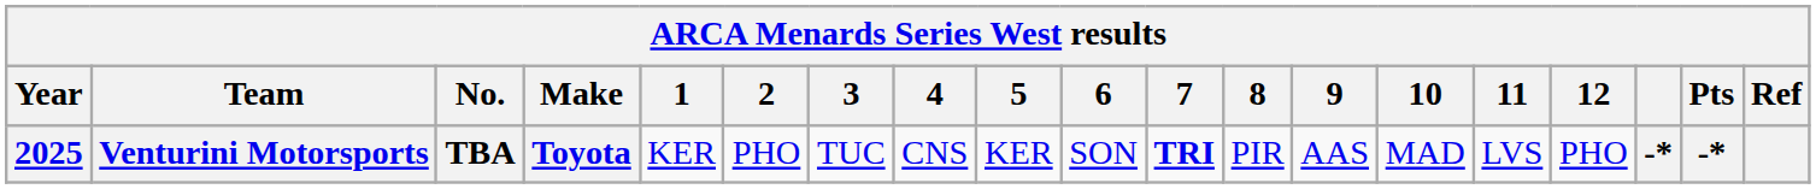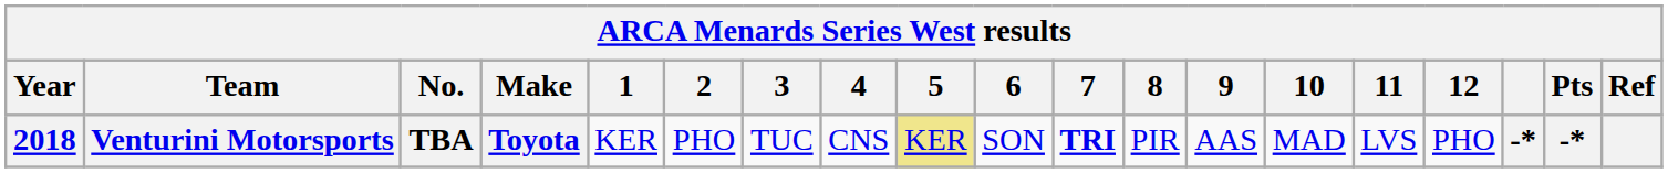Venturini Motorsports | Year: 2025 -> 2018
Venturini Motorsports | 5: no background -> khaki background
